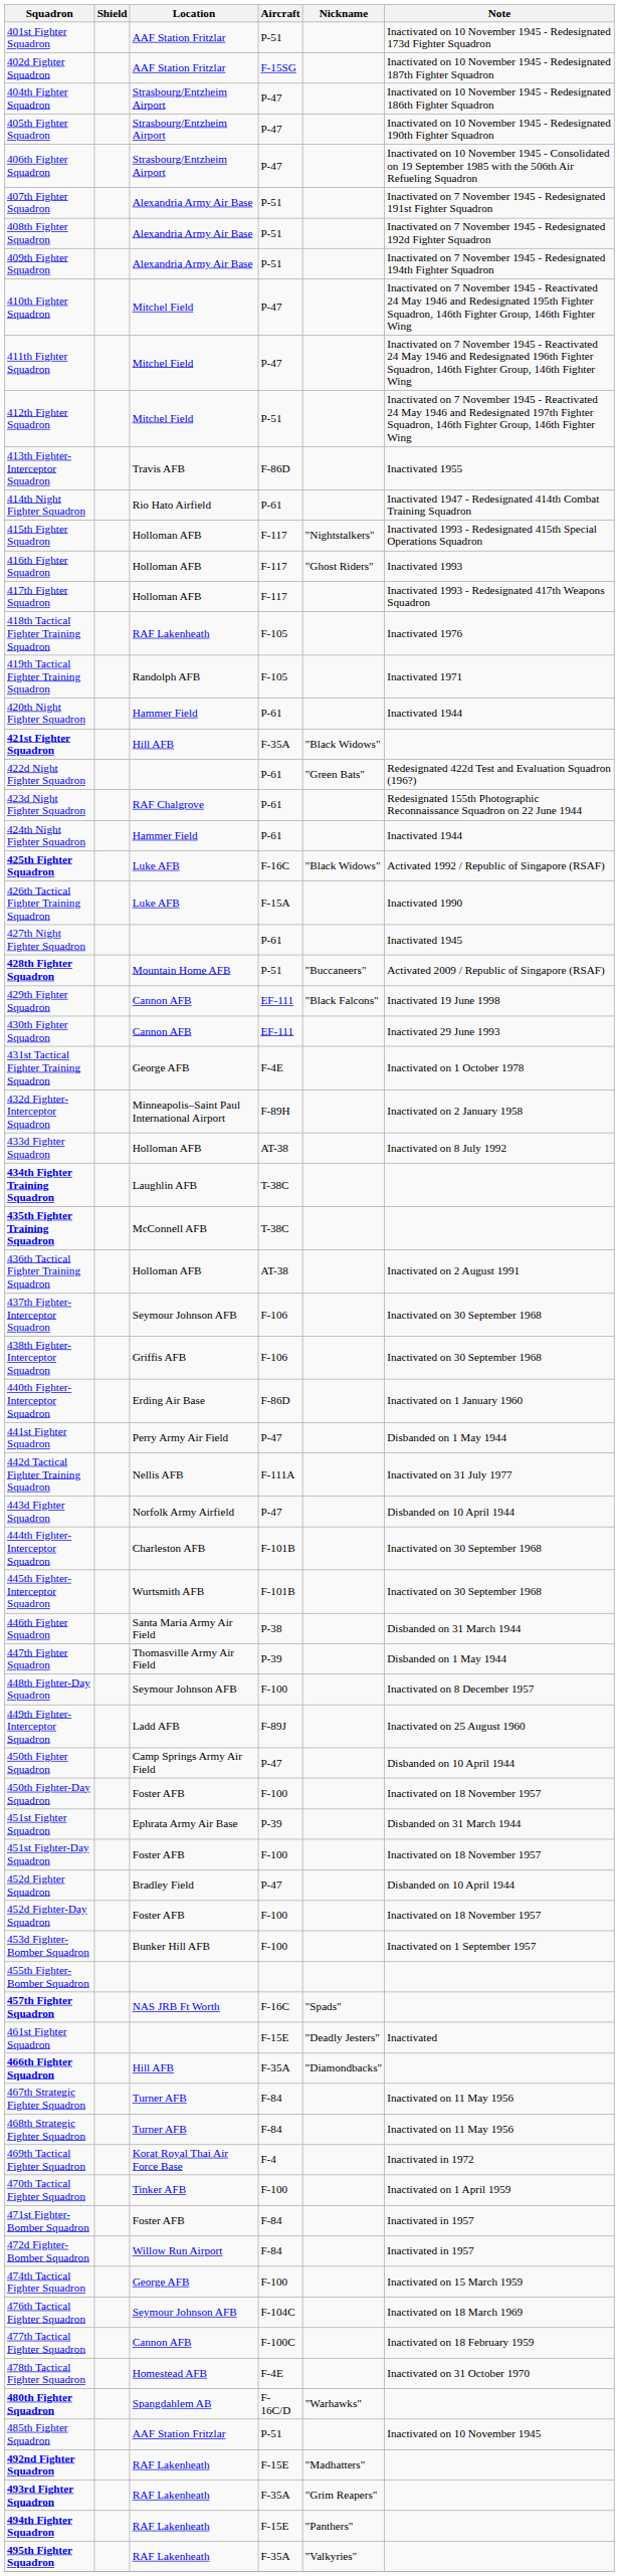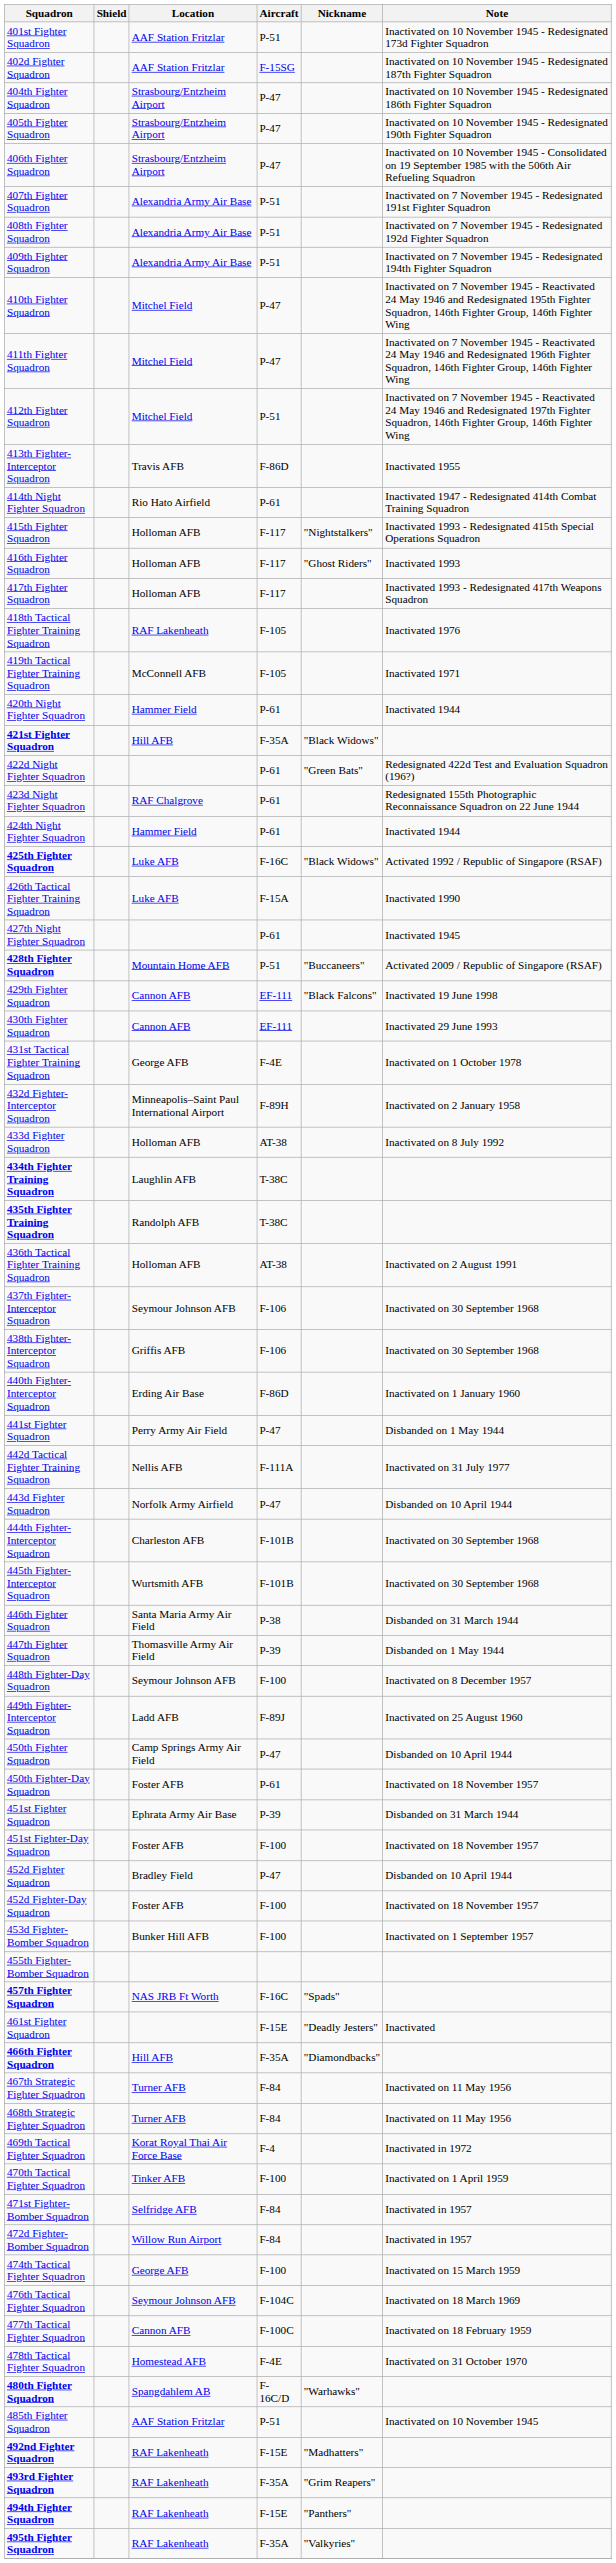419th Tactical Fighter Training Squadron | Location: Randolph AFB -> McConnell AFB
435th Fighter Training Squadron | Location: McConnell AFB -> Randolph AFB
450th Fighter-Day Squadron | Aircraft: F-100 -> P-61
471st Fighter-Bomber Squadron | Location: Foster AFB -> Selfridge AFB
